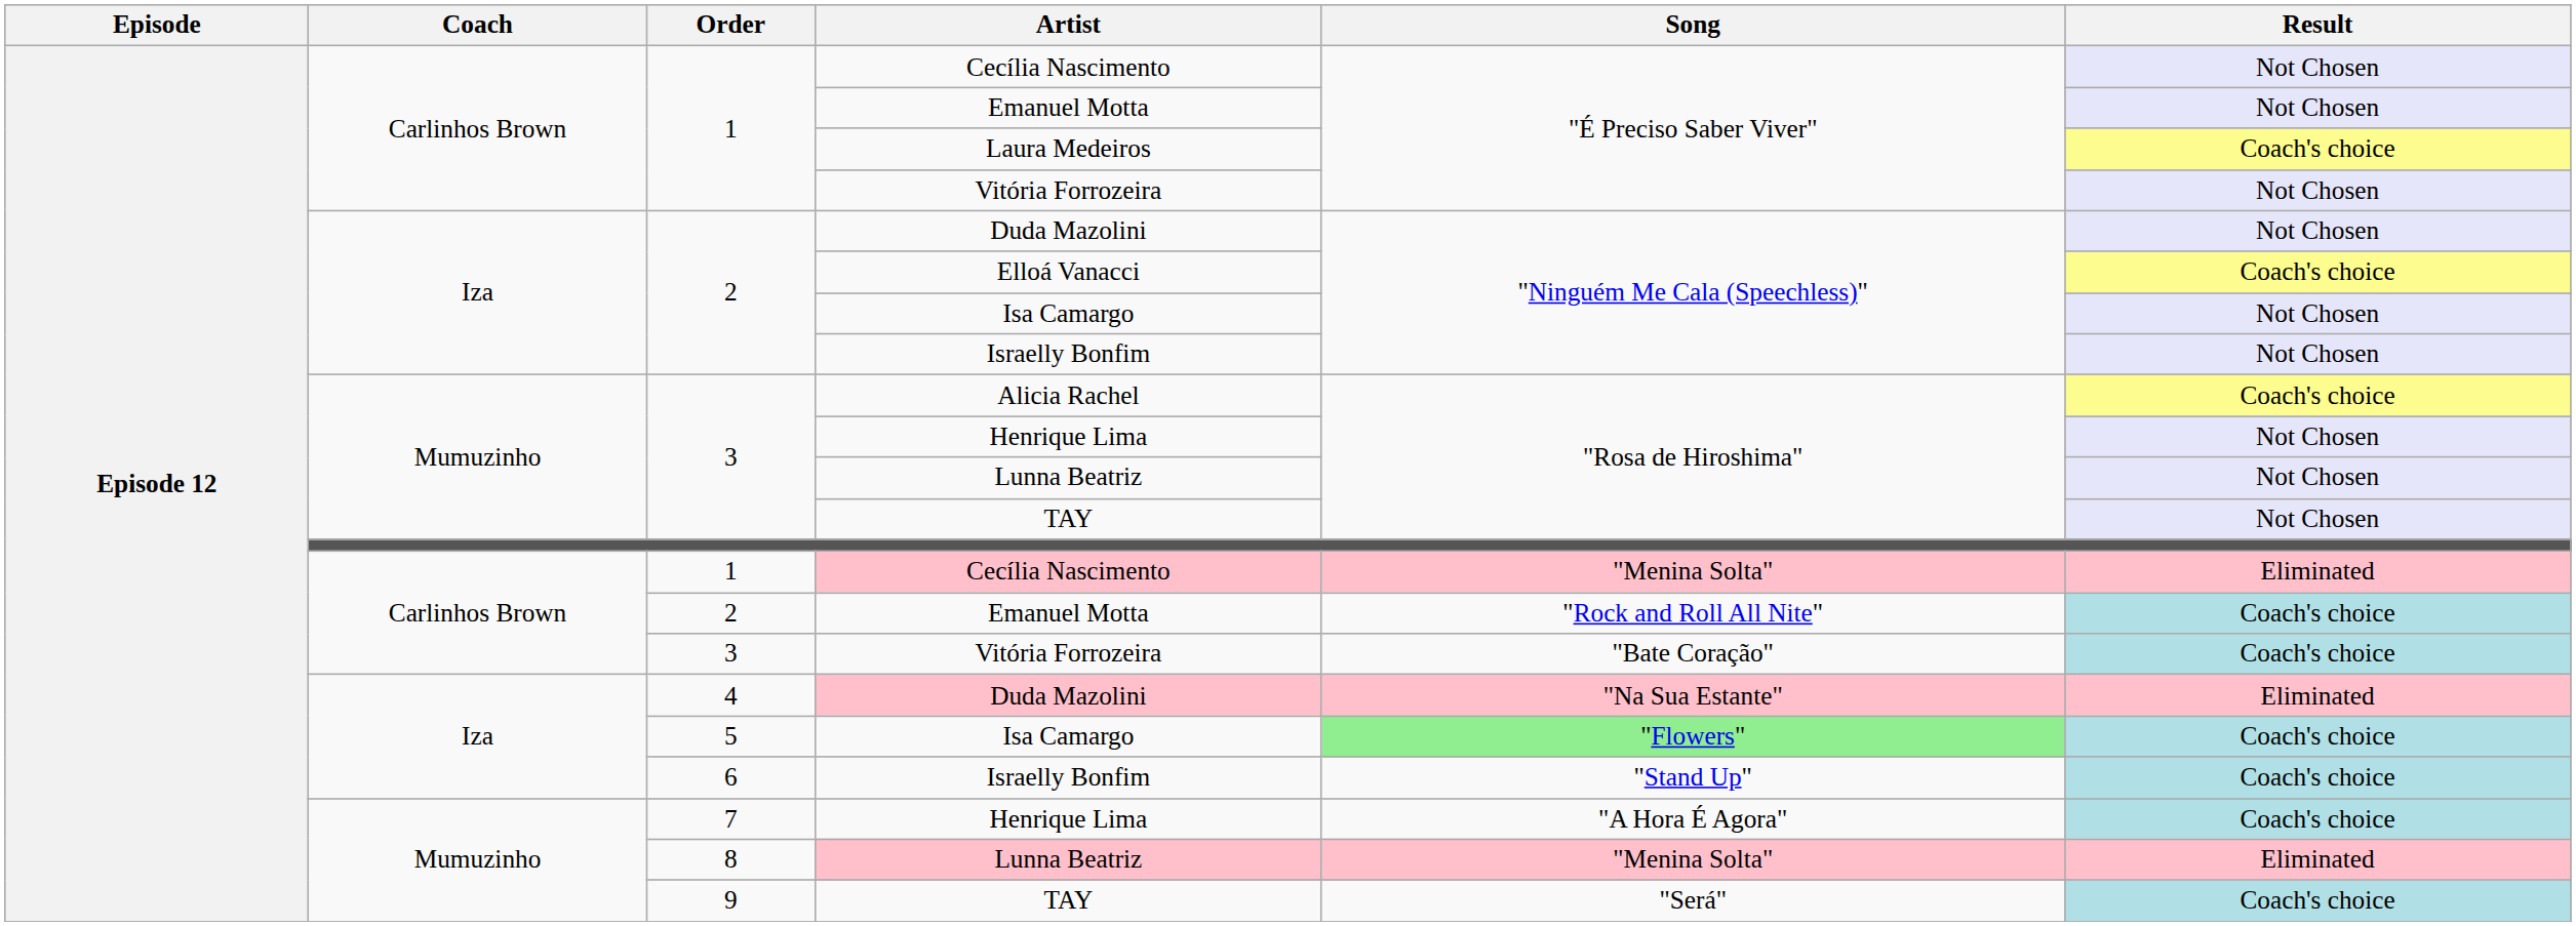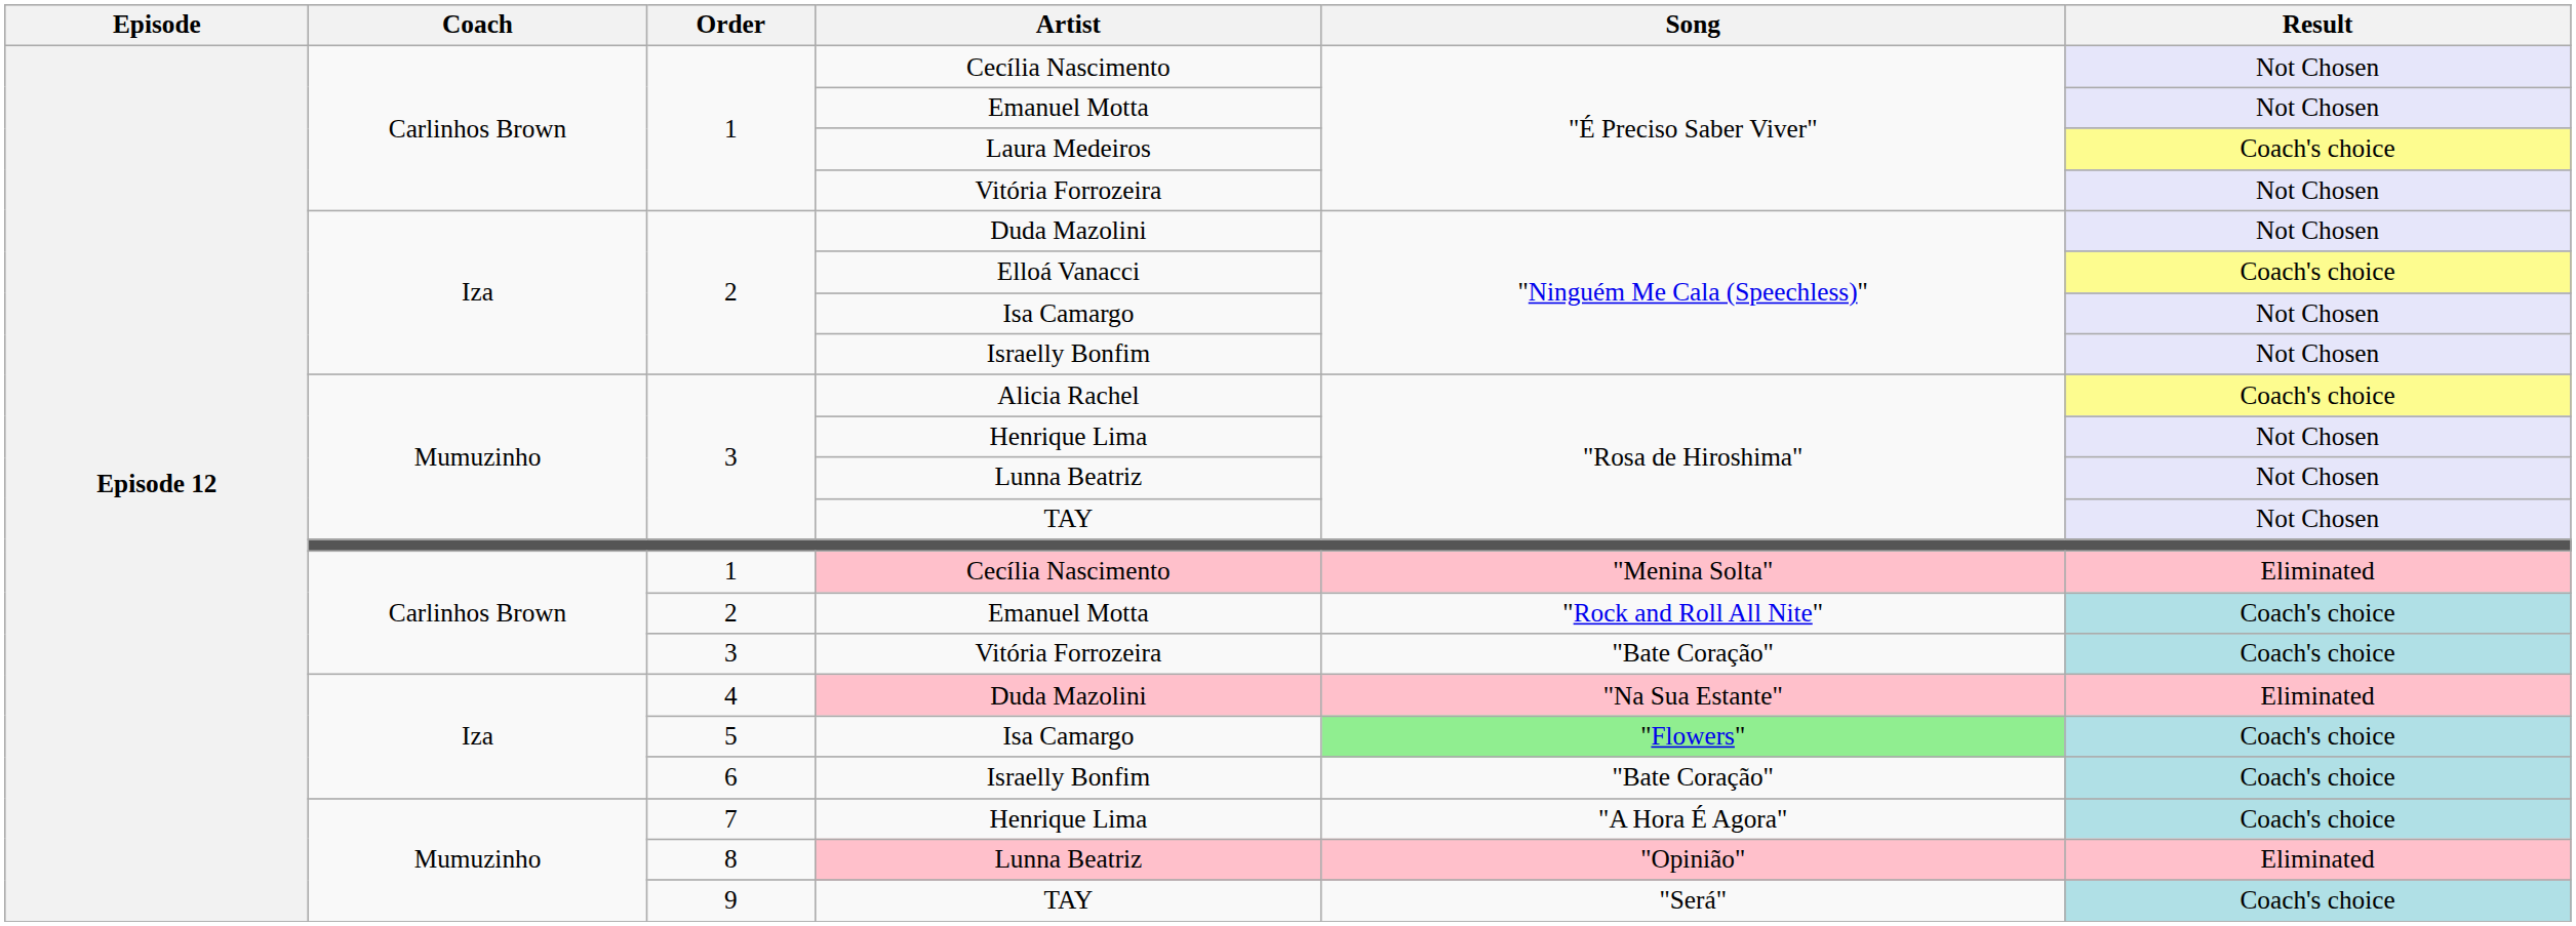6 / Israelly Bonfim | Song: "Stand Up" -> "Bate Coração"
8 / Lunna Beatriz | Song: "Menina Solta" -> "Opinião"
